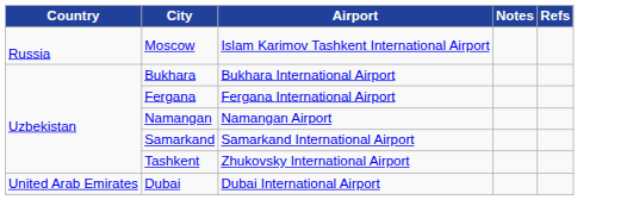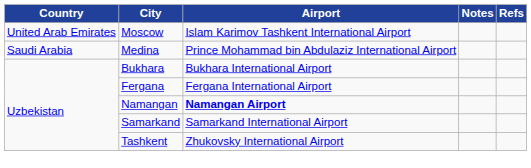Moscow | Country: Russia -> United Arab Emirates
+ row: Saudi Arabia | Medina | Prince Mohammad bin Abdulaziz International Airport
Namangan | Airport: normal -> bold
- row: United Arab Emirates | Dubai | Dubai International Airport
